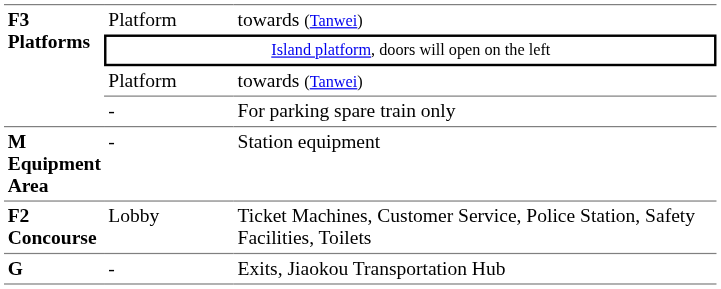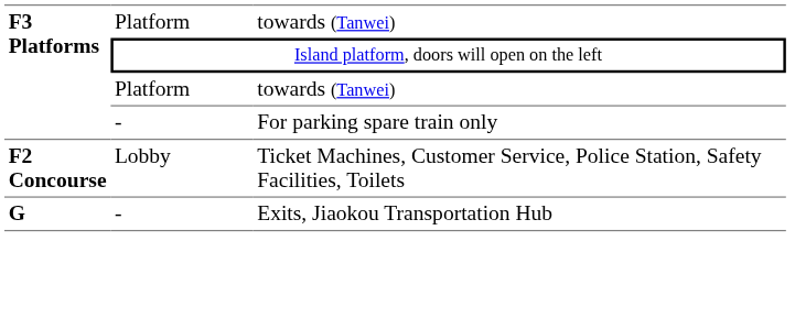- row: M Equipment Area | - | Station equipment
